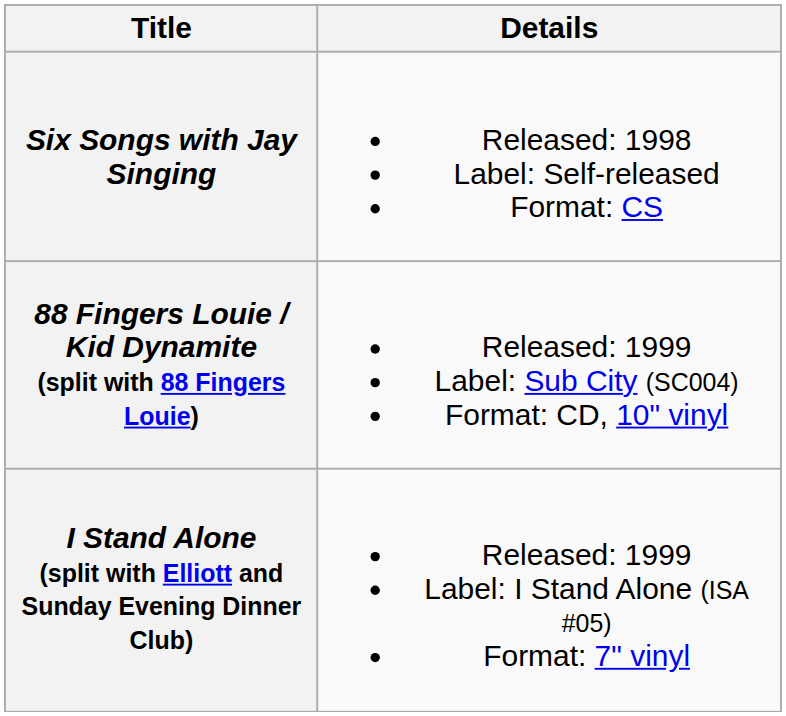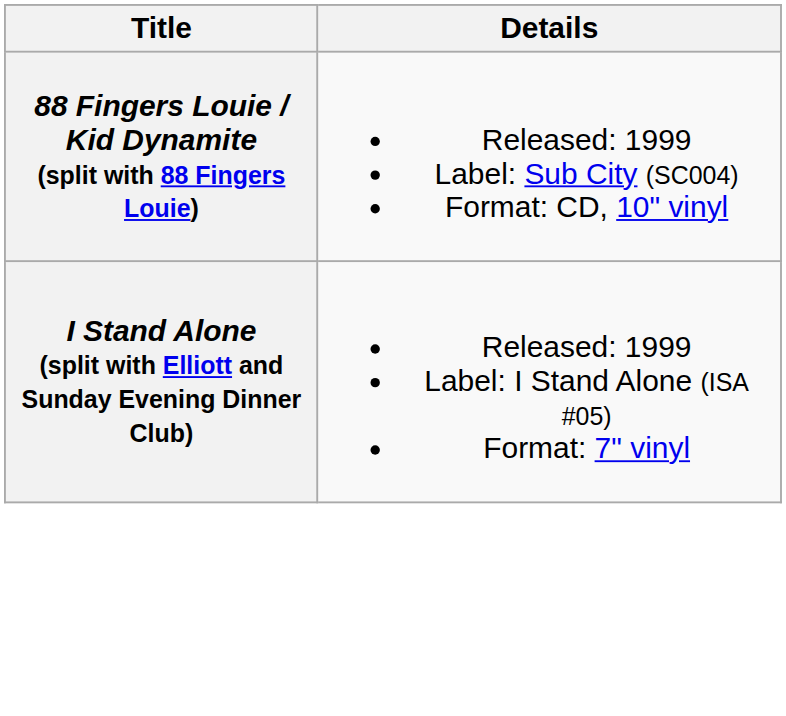- row: Six Songs with Jay Singing | Released: 1998 Label: Self-released Format: CS
